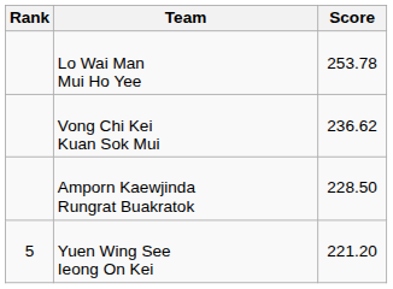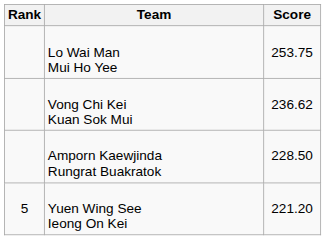Lo Wai Man Mui Ho Yee | Score: 253.78 -> 253.75
